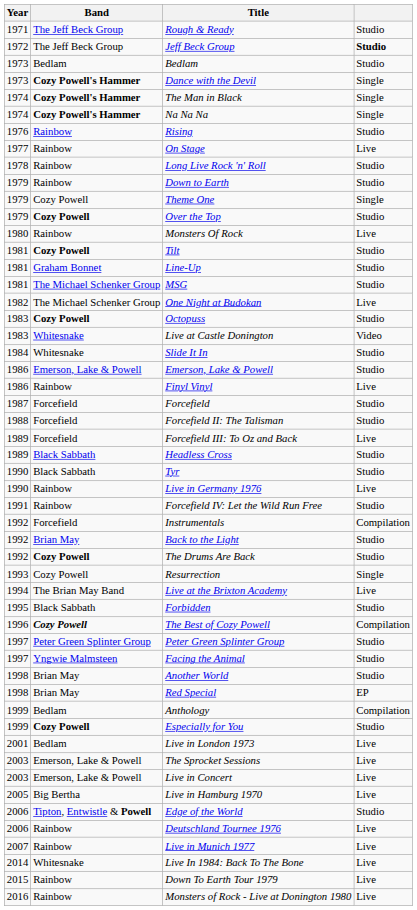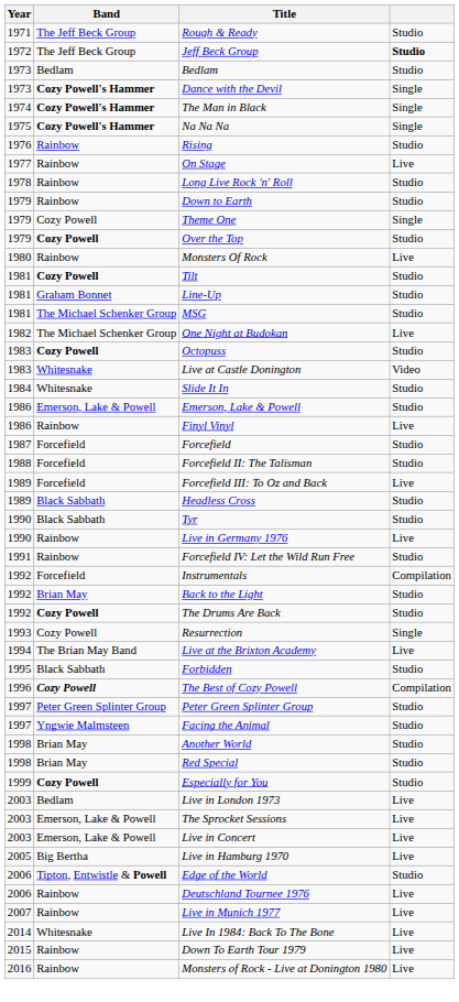Na Na Na | Year: 1974 -> 1975
Red Special | column 4: EP -> Studio
- row: 1999 | Bedlam | Anthology | Compilation
Live in London 1973 | Year: 2001 -> 2003
